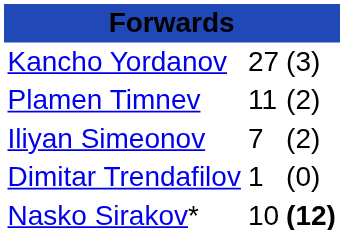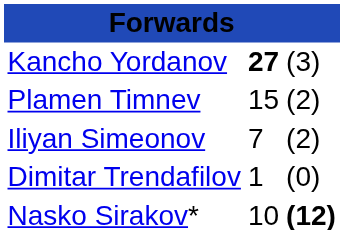Kancho Yordanov | column 2: normal -> bold
Plamen Timnev | column 2: 11 -> 15
